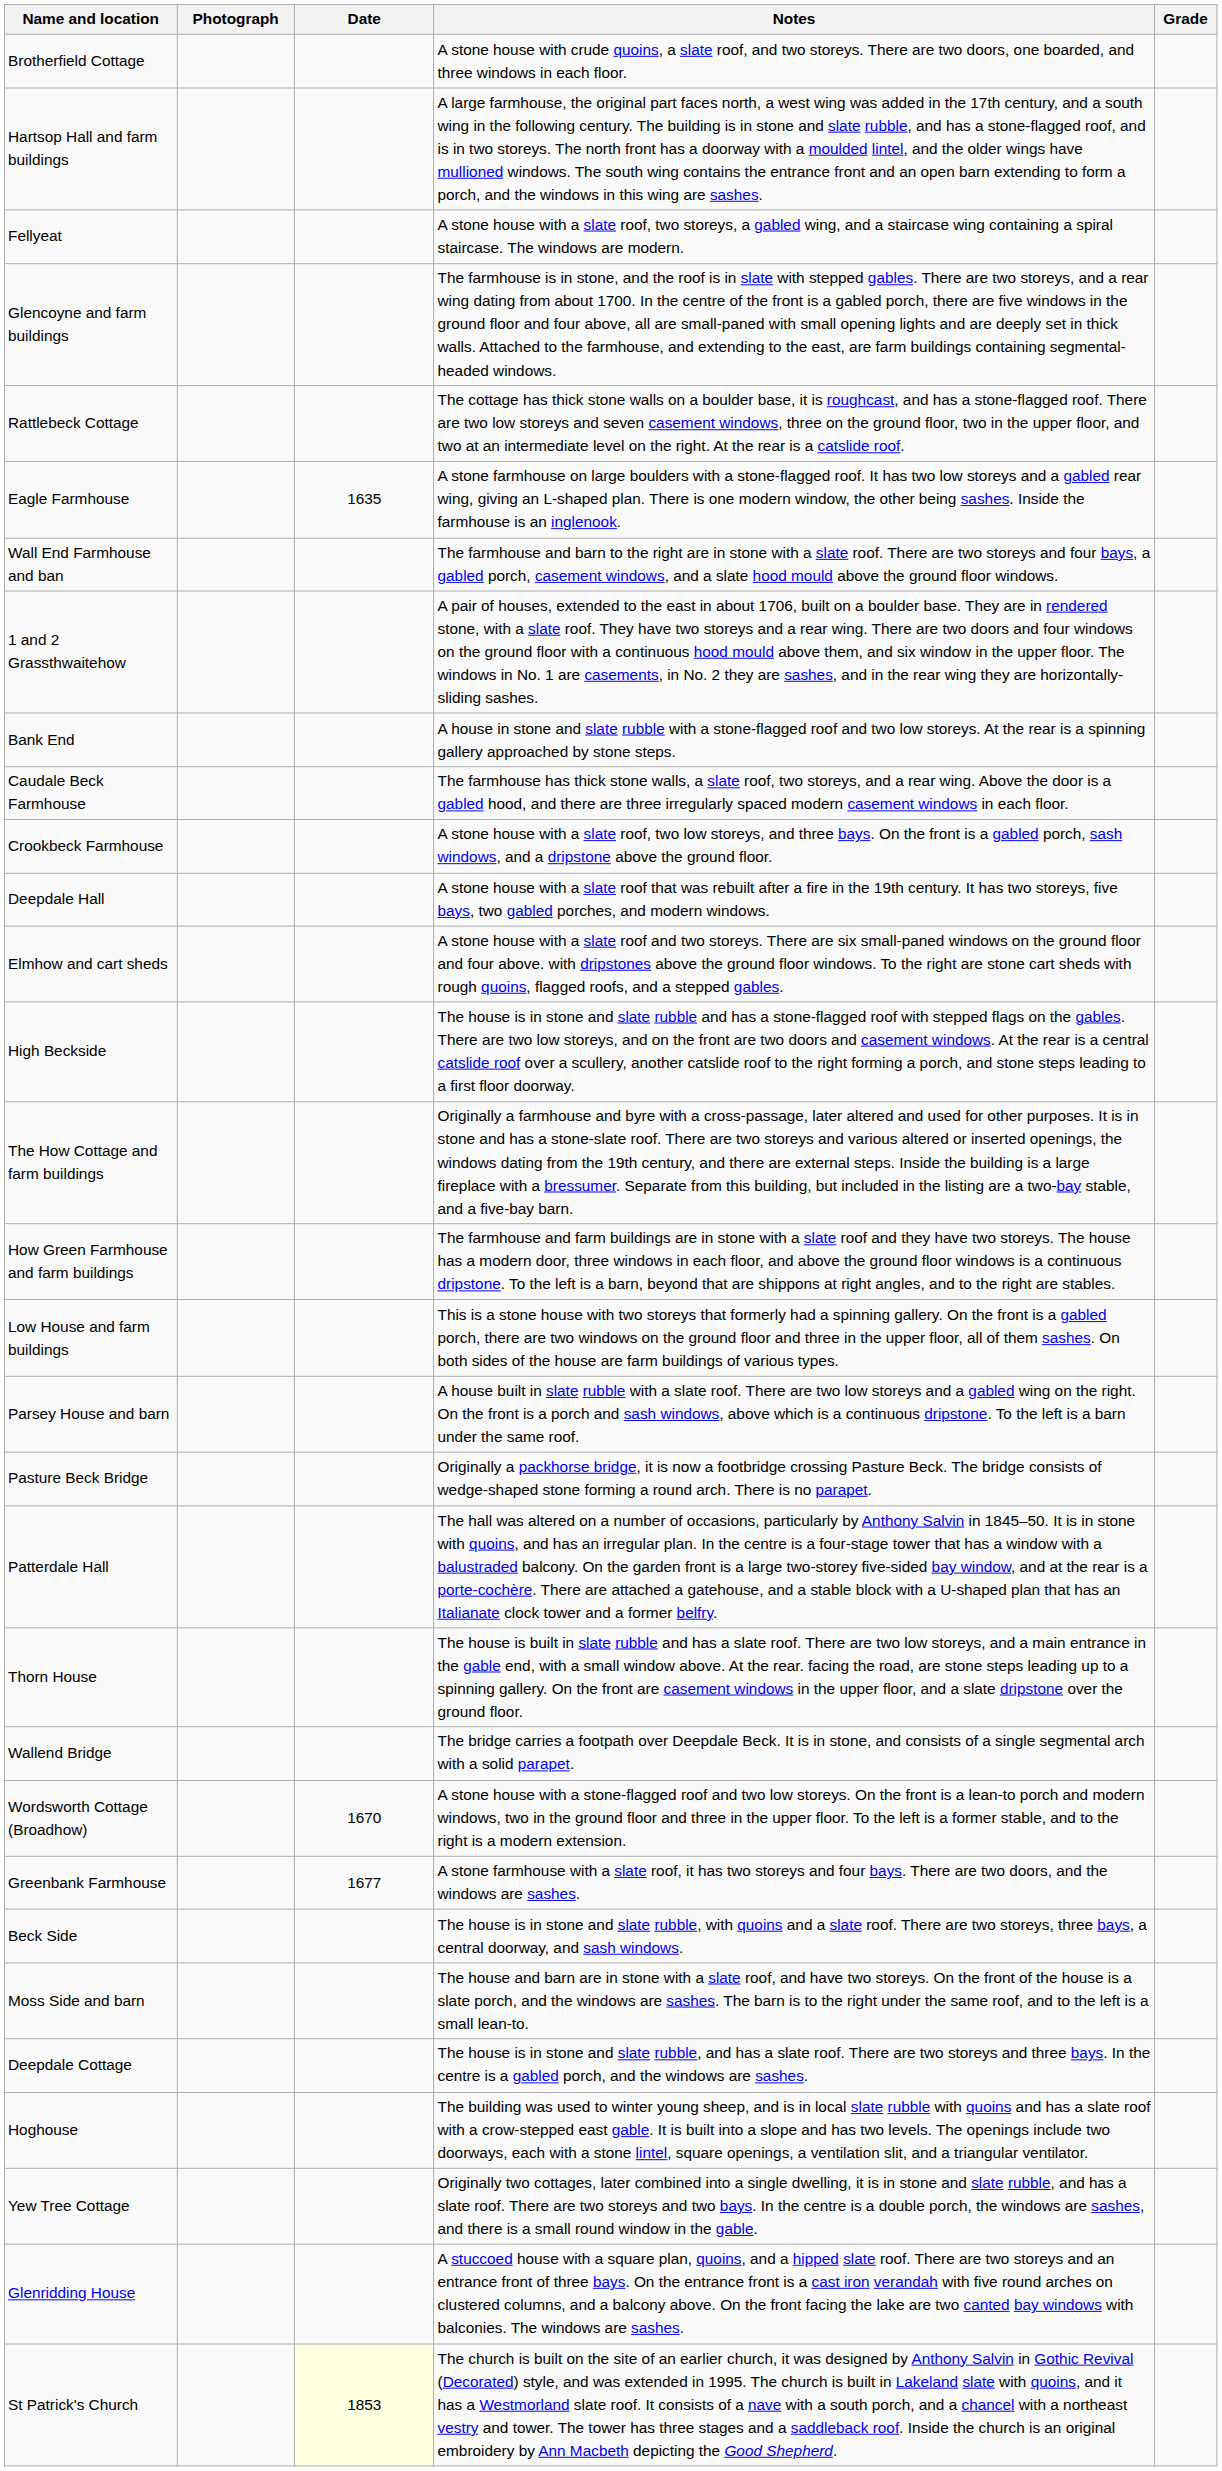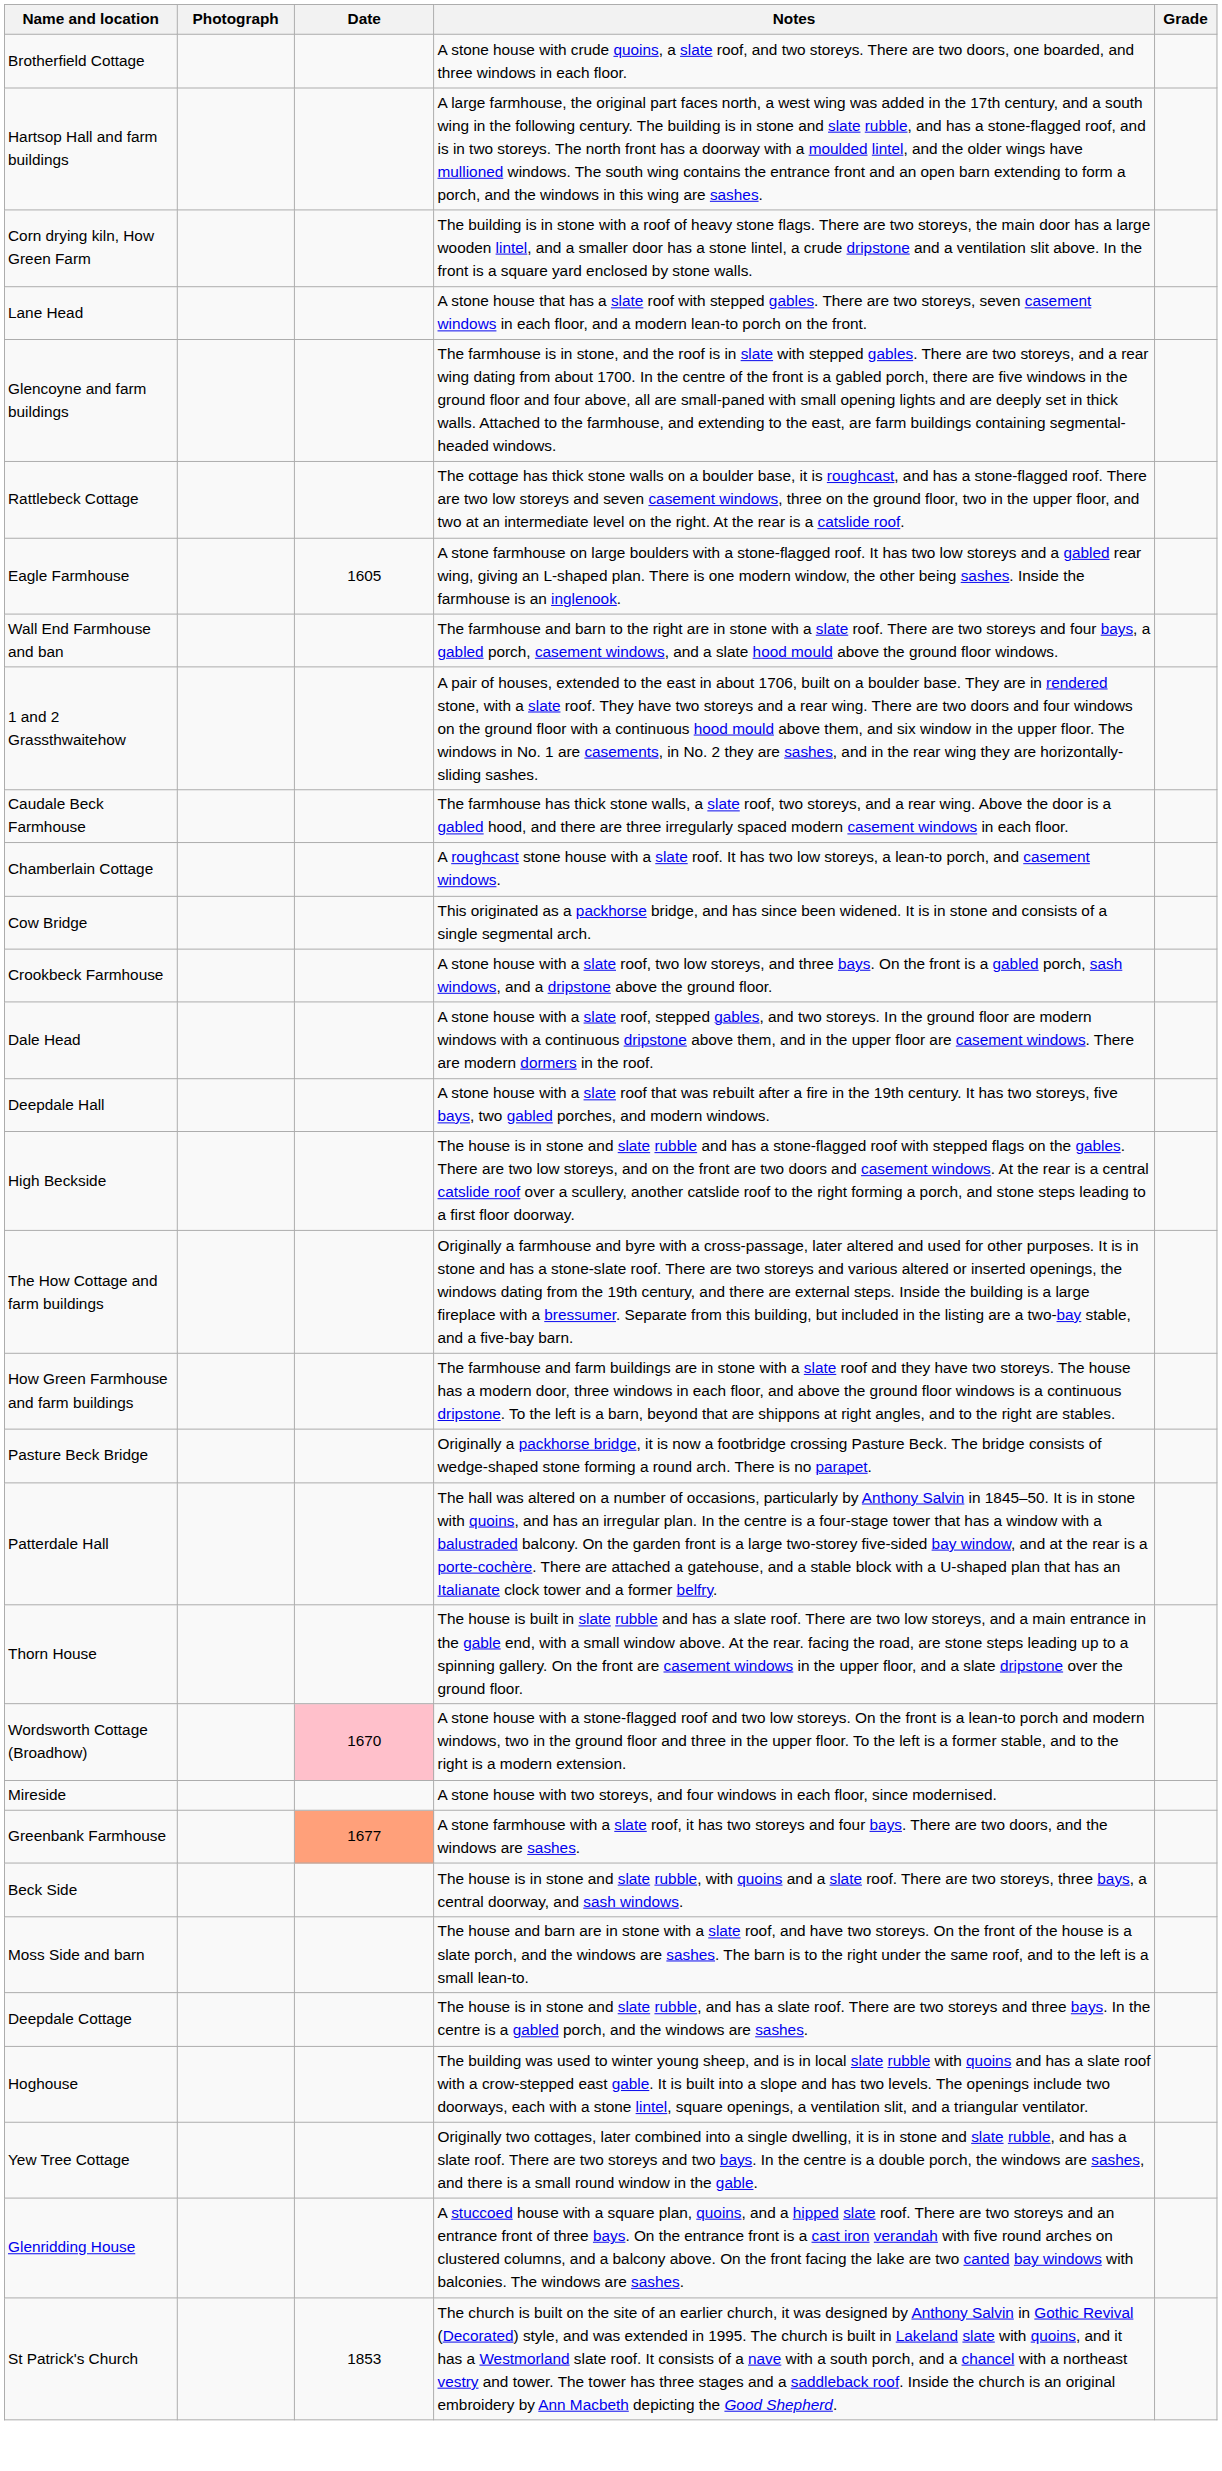- row: Fellyeat | A stone house with a slate roof, two storeys, a gabled wing, and a staircase wing containing a spiral staircase. The windows are modern.
+ row: Corn drying kiln, How Green Farm | The building is in stone with a roof of heavy stone flags. There are two storeys, the main door has a large wooden lintel, and a smaller door has a stone lintel, a crude dripstone and a ventilation slit above. In the front is a square yard enclosed by stone walls.
+ row: Lane Head | A stone house that has a slate roof with stepped gables. There are two storeys, seven casement windows in each floor, and a modern lean-to porch on the front.
Eagle Farmhouse | Date: 1635 -> 1605
- row: Bank End | A house in stone and slate rubble with a stone-flagged roof and two low storeys. At the rear is a spinning gallery approached by stone steps.
+ row: Chamberlain Cottage | A roughcast stone house with a slate roof. It has two low storeys, a lean-to porch, and casement windows.
+ row: Cow Bridge | This originated as a packhorse bridge, and has since been widened. It is in stone and consists of a single segmental arch.
+ row: Dale Head | A stone house with a slate roof, stepped gables, and two storeys. In the ground floor are modern windows with a continuous dripstone above them, and in the upper floor are casement windows. There are modern dormers in the roof.
- row: Elmhow and cart sheds | A stone house with a slate roof and two storeys. There are six small-paned windows on the ground floor and four above. with dripstones above the ground floor windows. To the right are stone cart sheds with rough quoins, flagged roofs, and a stepped gables.
- row: Low House and farm buildings | This is a stone house with two storeys that formerly had a spinning gallery. On the front is a gabled porch, there are two windows on the ground floor and three in the upper floor, all of them sashes. On both sides of the house are farm buildings of various types.
- row: Parsey House and barn | A house built in slate rubble with a slate roof. There are two low storeys and a gabled wing on the right. On the front is a porch and sash windows, above which is a continuous dripstone. To the left is a barn under the same roof.
- row: Wallend Bridge | The bridge carries a footpath over Deepdale Beck. It is in stone, and consists of a single segmental arch with a solid parapet.
Wordsworth Cottage (Broadhow) | Date: no background -> pink background
+ row: Mireside | A stone house with two storeys, and four windows in each floor, since modernised.
Greenbank Farmhouse | Date: no background -> lightsalmon background
St Patrick's Church | Date: lightyellow background -> no background
